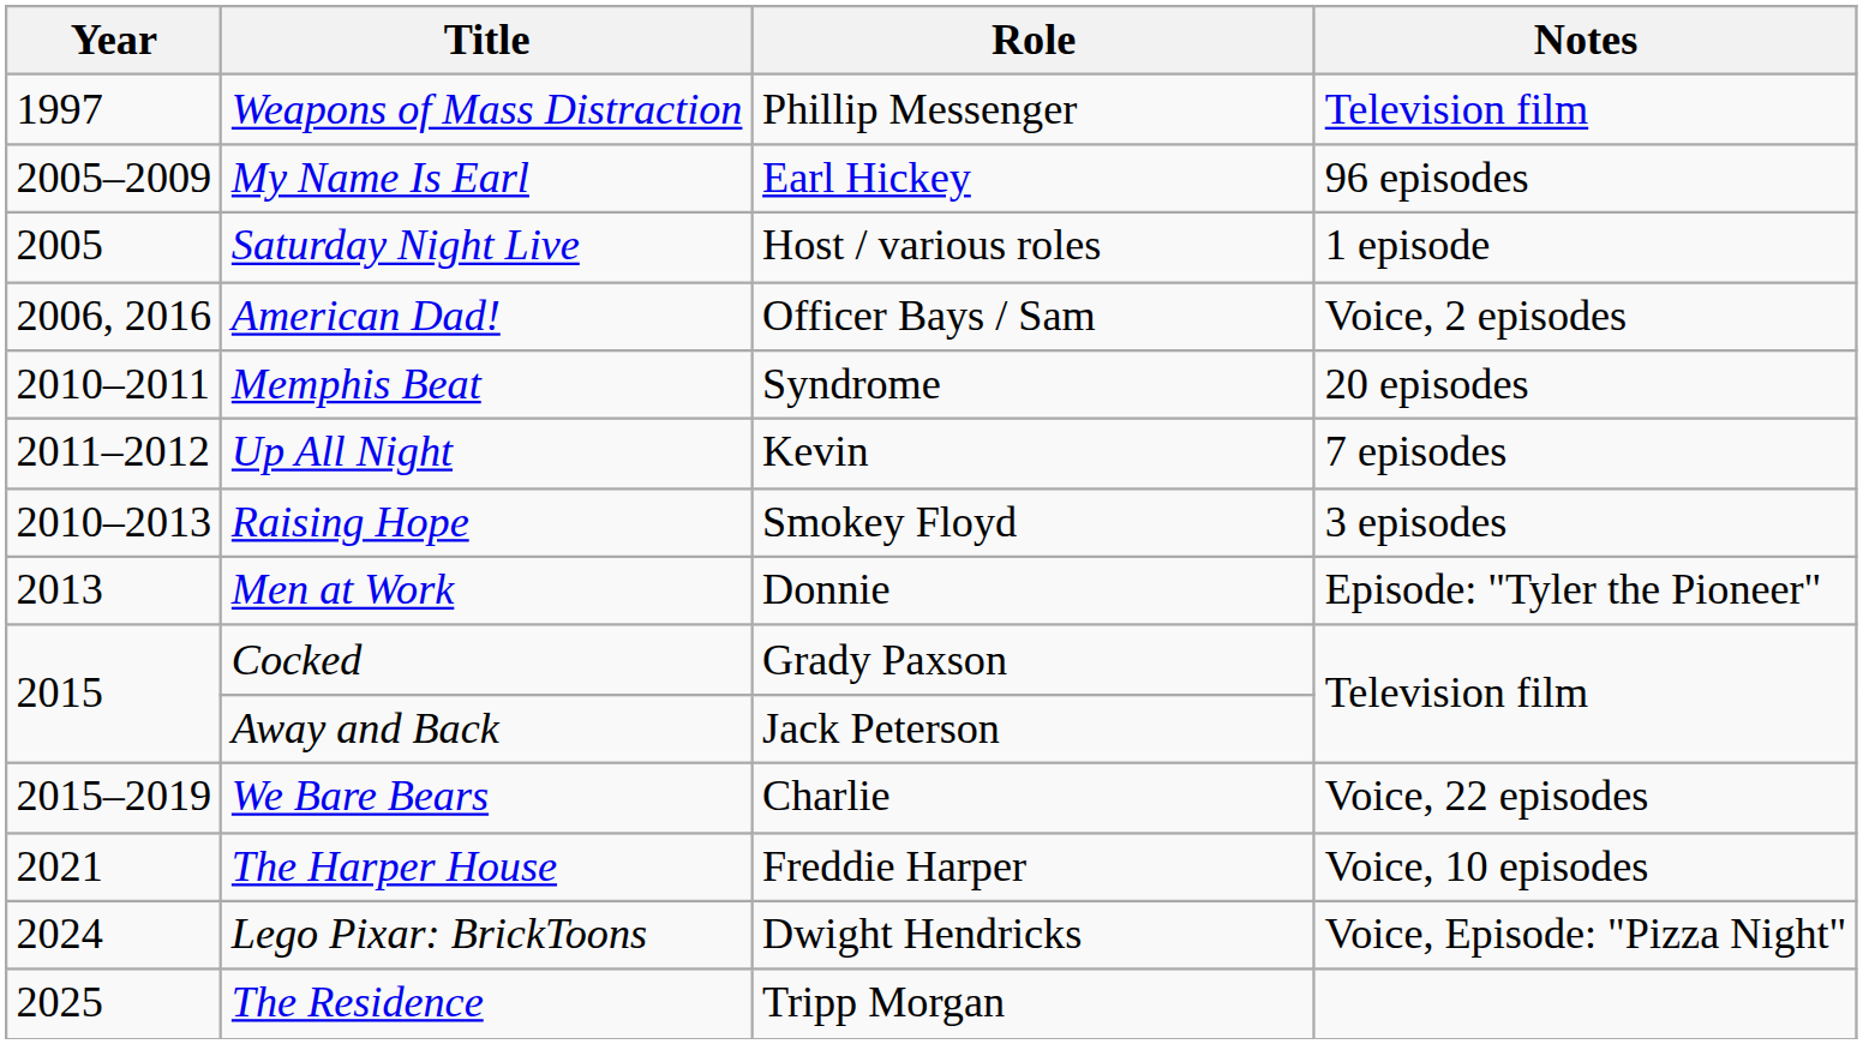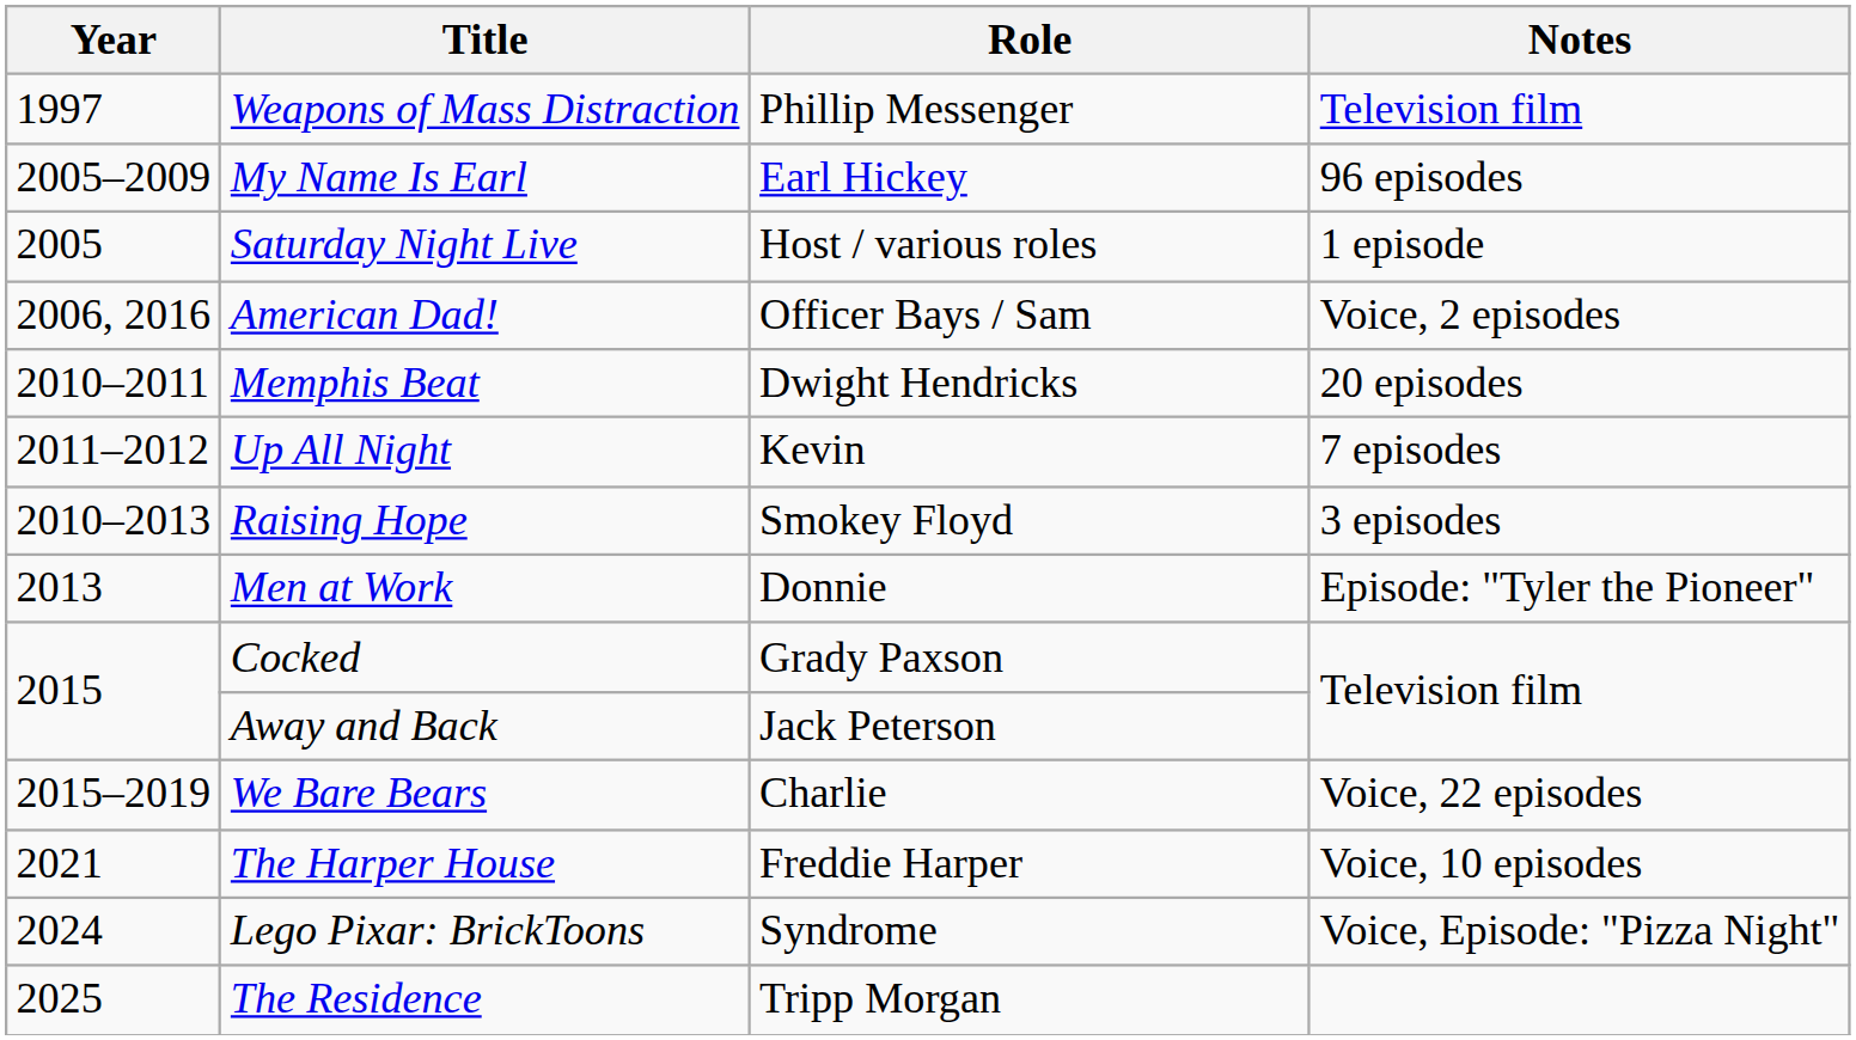Memphis Beat | Role: Syndrome -> Dwight Hendricks
Lego Pixar: BrickToons | Role: Dwight Hendricks -> Syndrome
